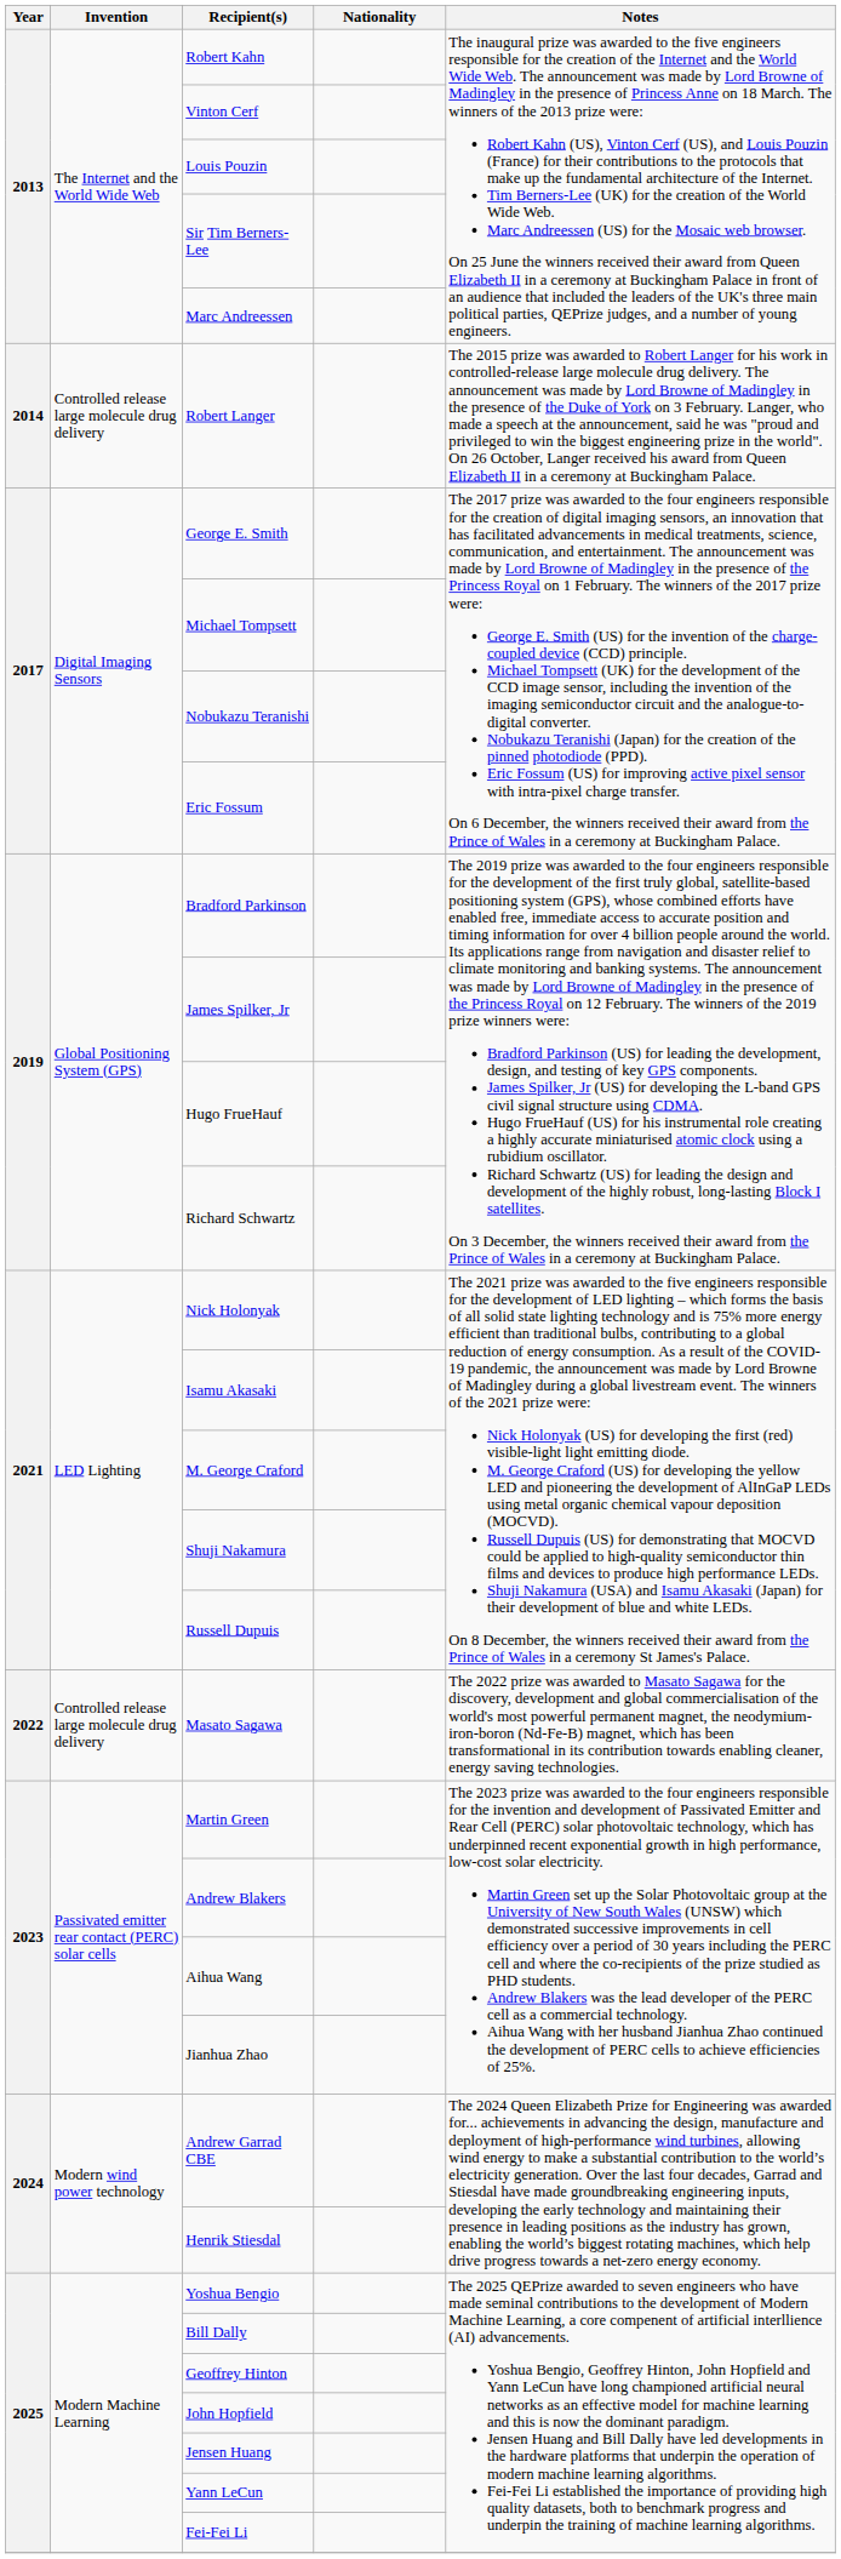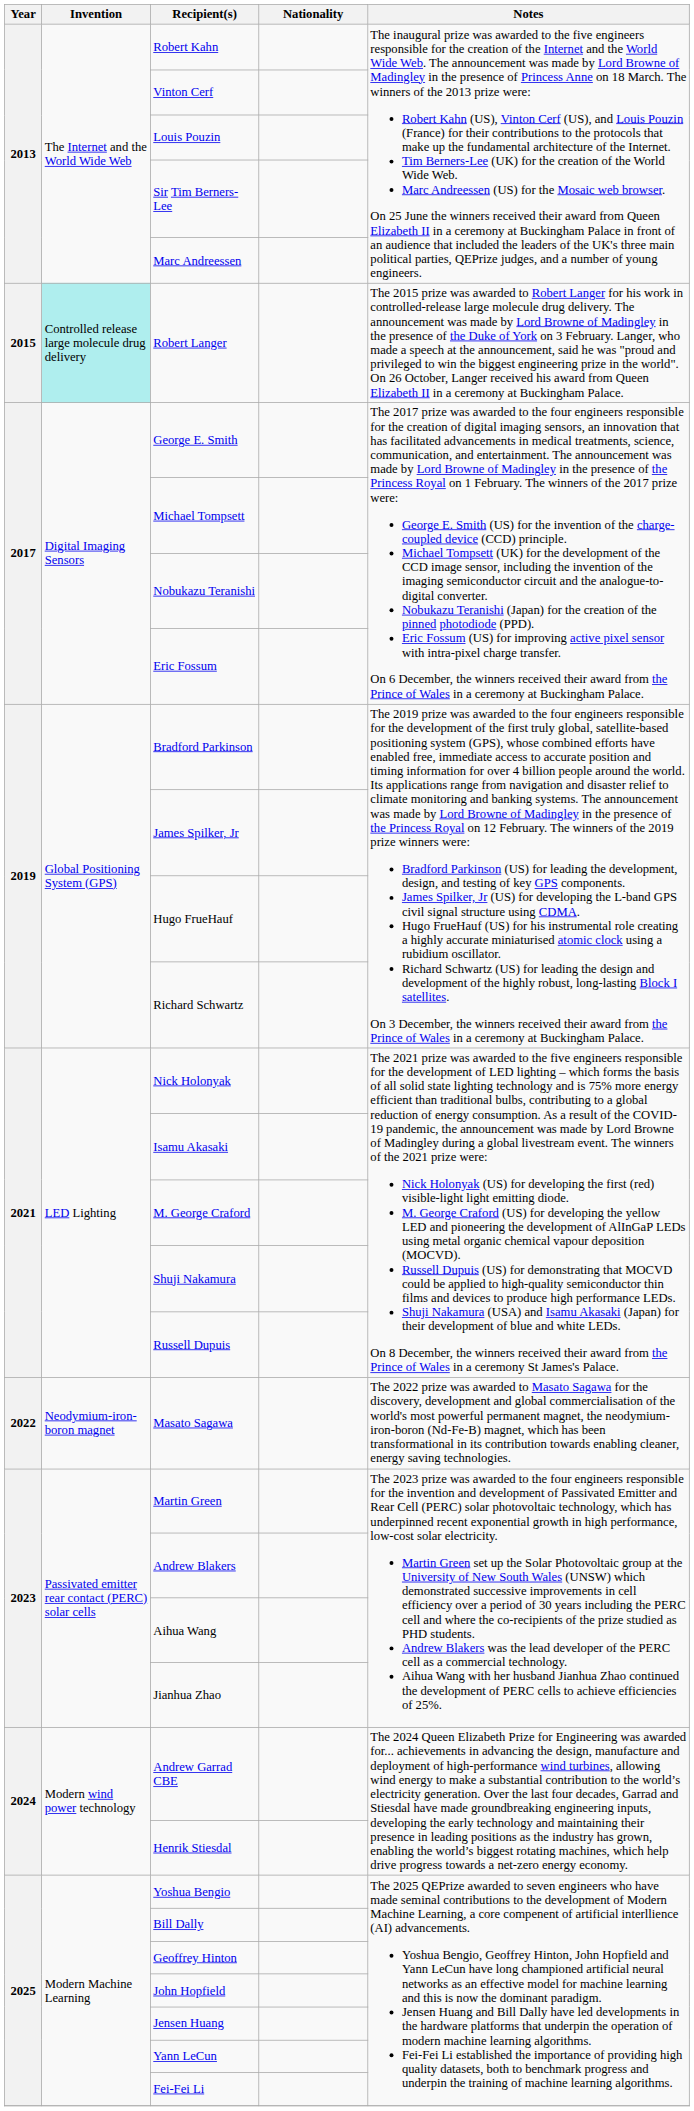Robert Langer | Year: 2014 -> 2015
Robert Langer | Invention: no background -> paleturquoise background
Masato Sagawa | Invention: Controlled release large molecule drug delivery -> Neodymium-iron-boron magnet
